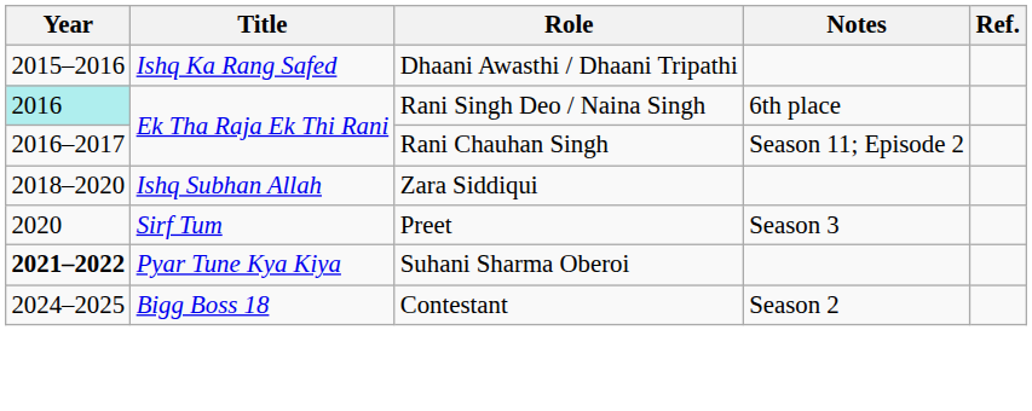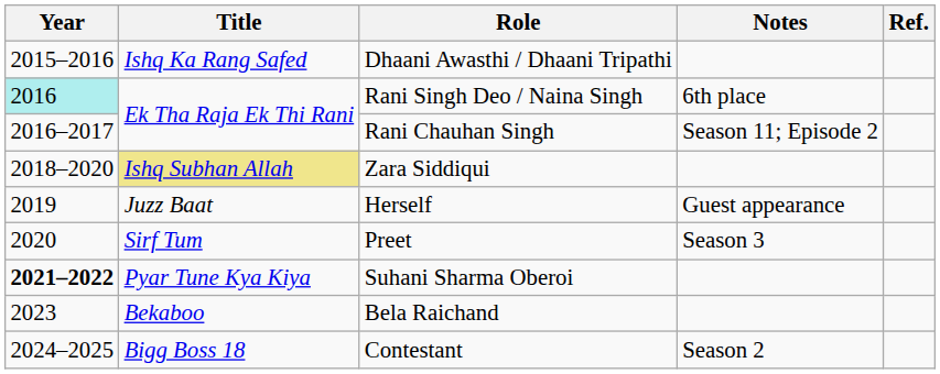Zara Siddiqui | Title: no background -> khaki background
+ row: 2019 | Juzz Baat | Herself | Guest appearance
+ row: 2023 | Bekaboo | Bela Raichand
